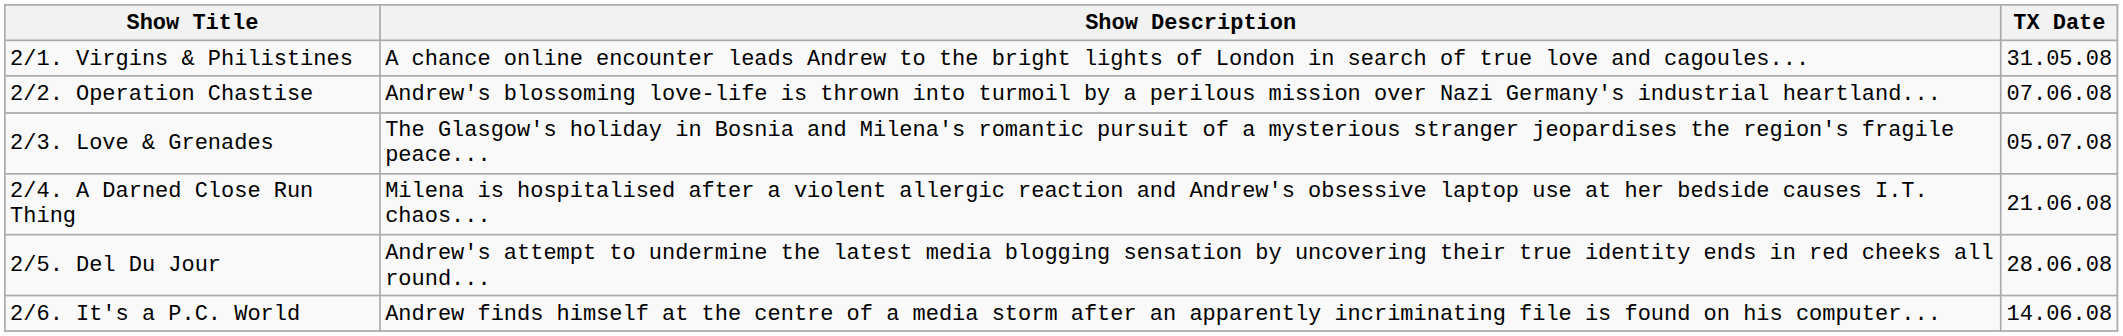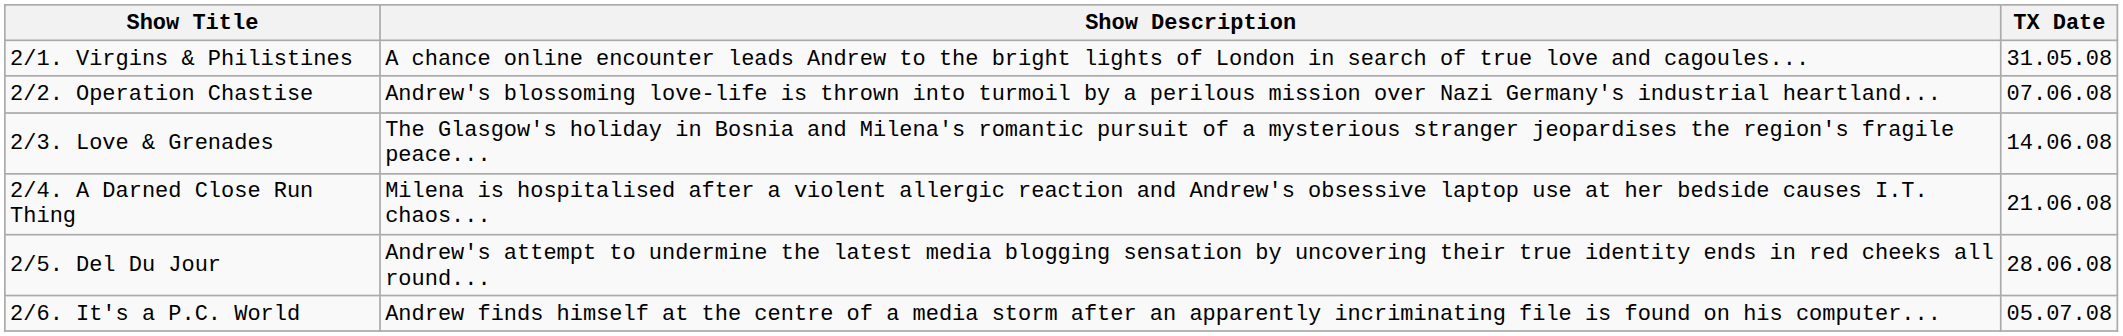2/3. Love & Grenades | TX Date: 05.07.08 -> 14.06.08
2/6. It's a P.C. World | TX Date: 14.06.08 -> 05.07.08
